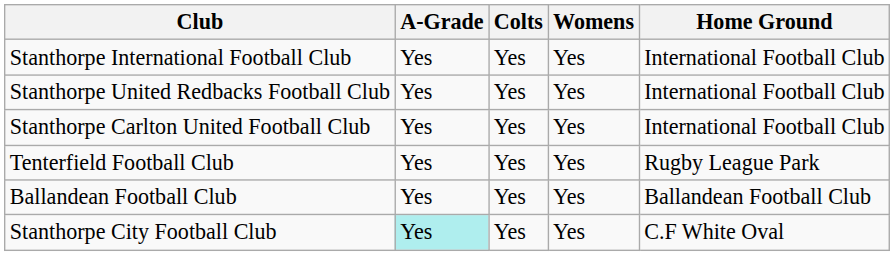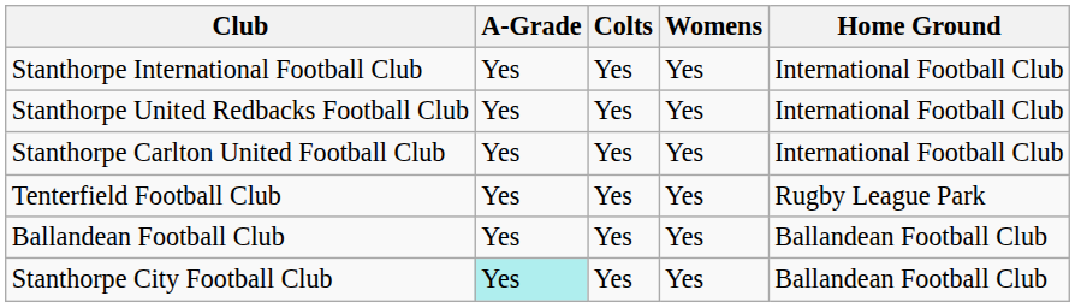Stanthorpe City Football Club | Home Ground: C.F White Oval -> Ballandean Football Club
